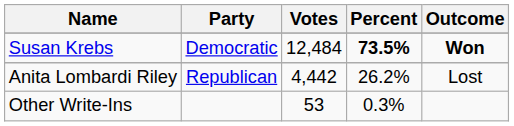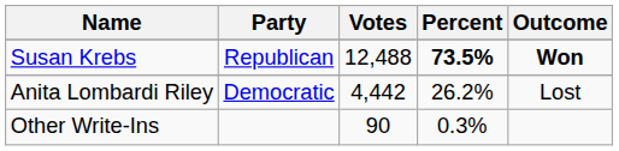Susan Krebs | Party: Democratic -> Republican
Susan Krebs | Votes: 12,484 -> 12,488
Anita Lombardi Riley | Party: Republican -> Democratic
Other Write-Ins | Votes: 53 -> 90
